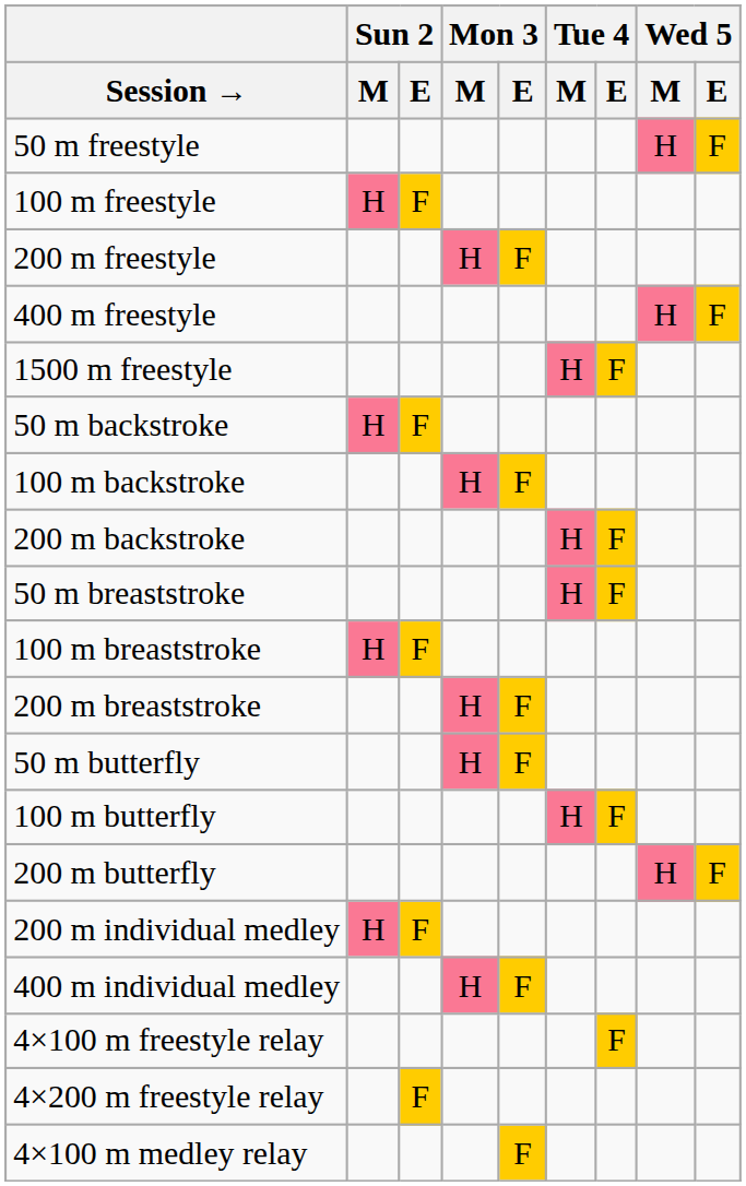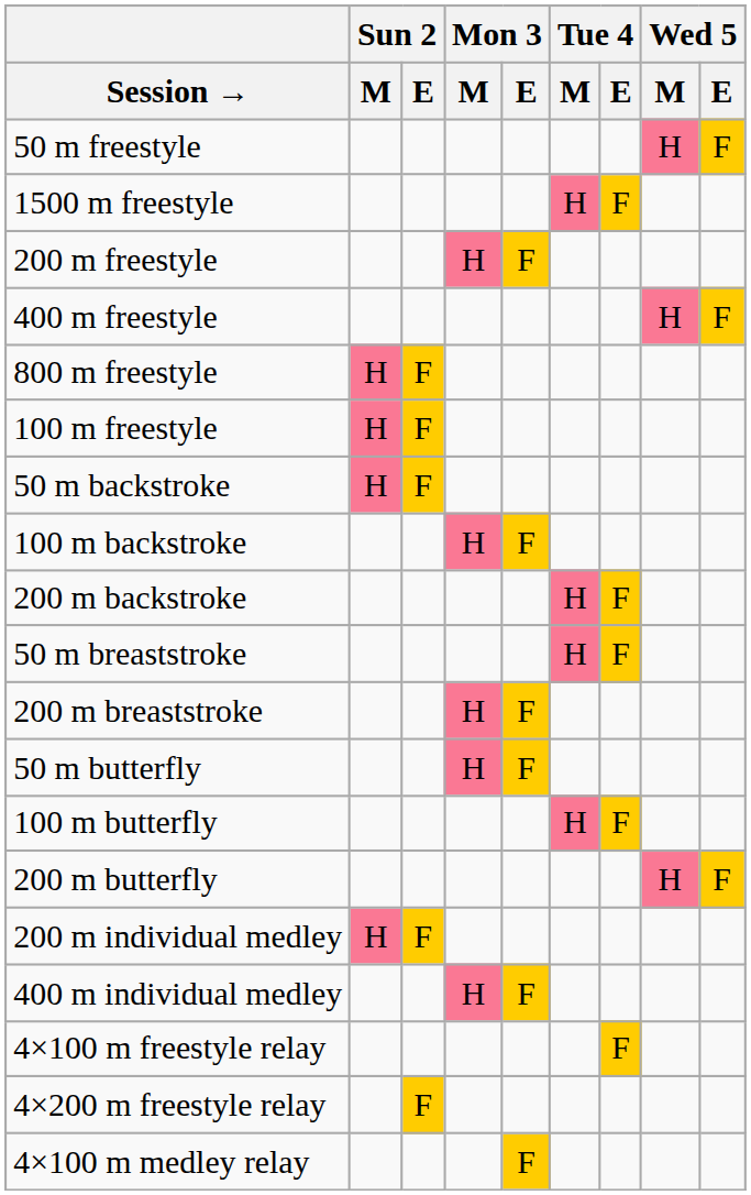rows swapped: 100 m freestyle <-> 1500 m freestyle
+ row: 800 m freestyle | H | F
- row: 100 m breaststroke | H | F
